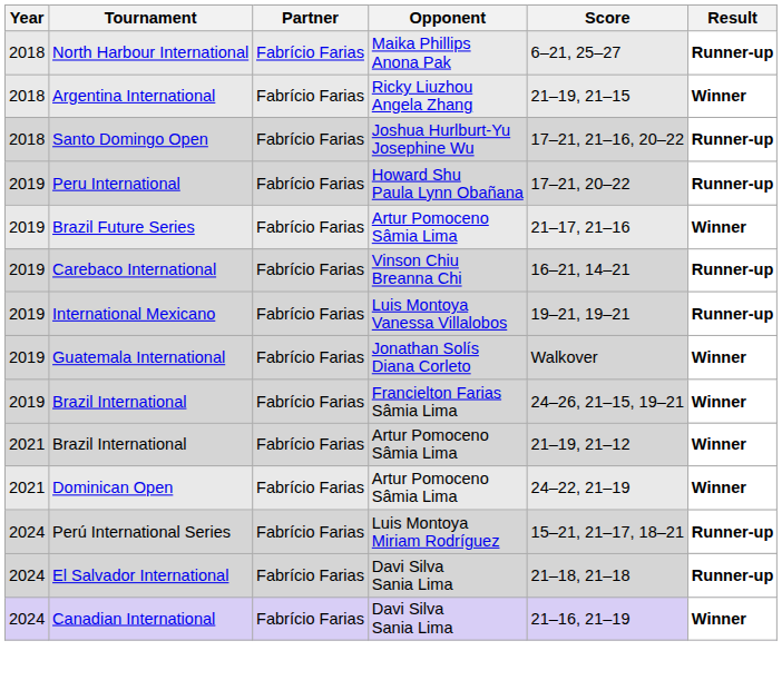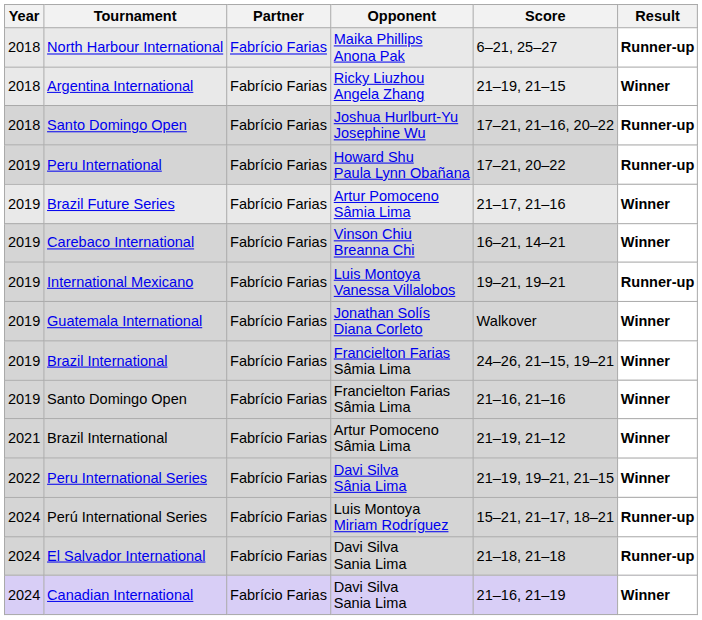Carebaco International | Result: Runner-up -> Winner
+ row: 2019 | Santo Domingo Open | Fabrício Farias | Francielton Farias Sâmia Lima | 21–16, 21–16 | Winner
- row: 2021 | Dominican Open | Fabrício Farias | Artur Pomoceno Sâmia Lima | 24–22, 21–19 | Winner
+ row: 2022 | Peru International Series | Fabrício Farias | Davi Silva Sânia Lima | 21–19, 19–21, 21–15 | Winner
